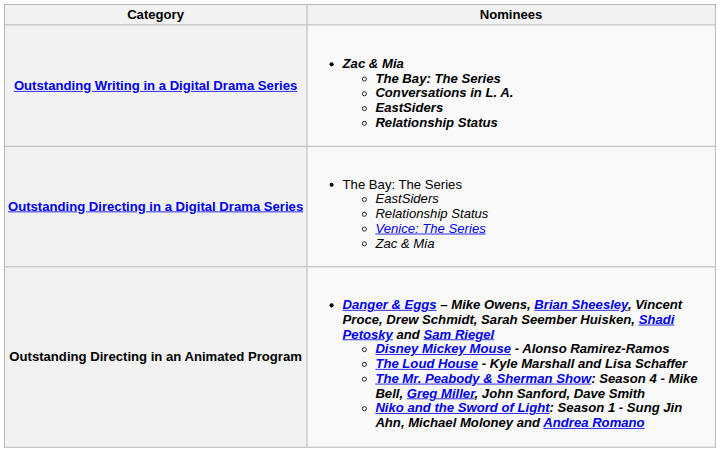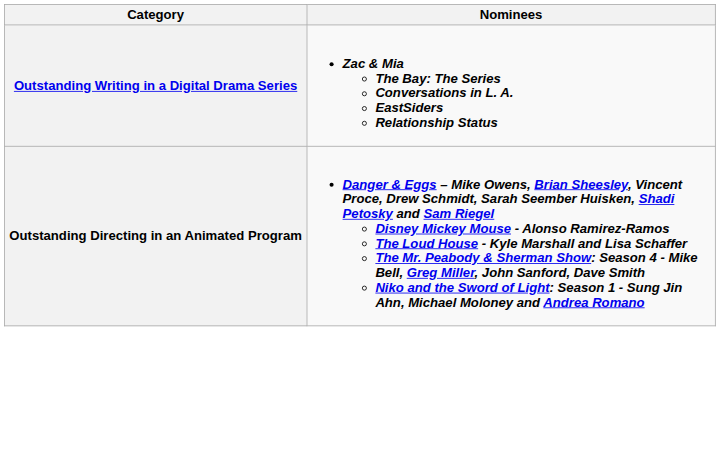- row: Outstanding Directing in a Digital Drama Series | The Bay: The Series EastSiders Relationship Status Venice: The Series Zac & Mia
